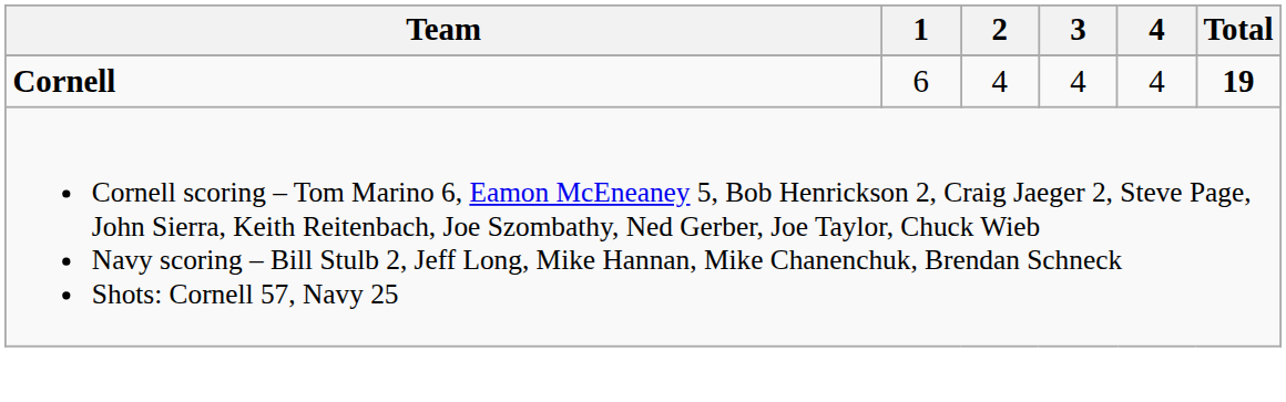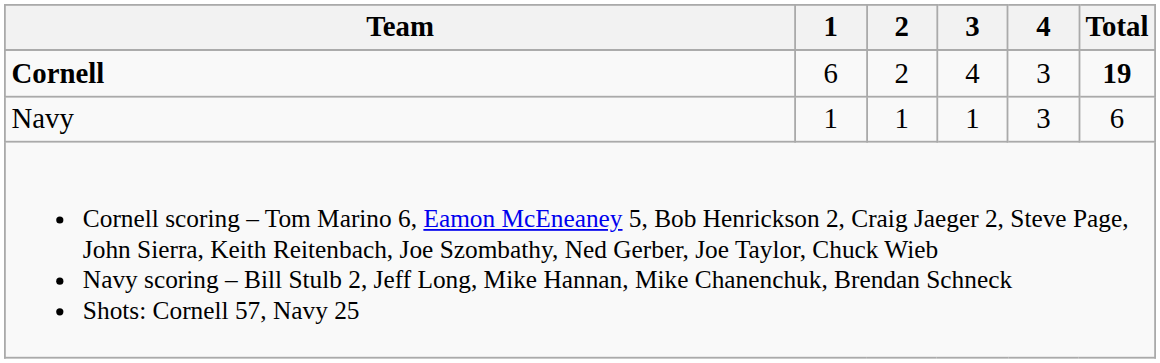Cornell | 2: 4 -> 2
Cornell | 4: 4 -> 3
+ row: Navy | 1 | 1 | 1 | 3 | 6
